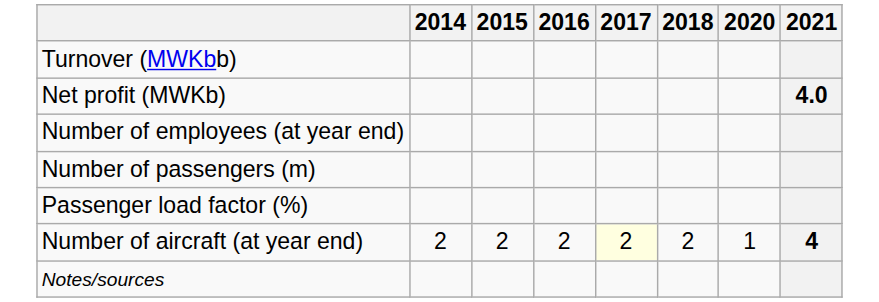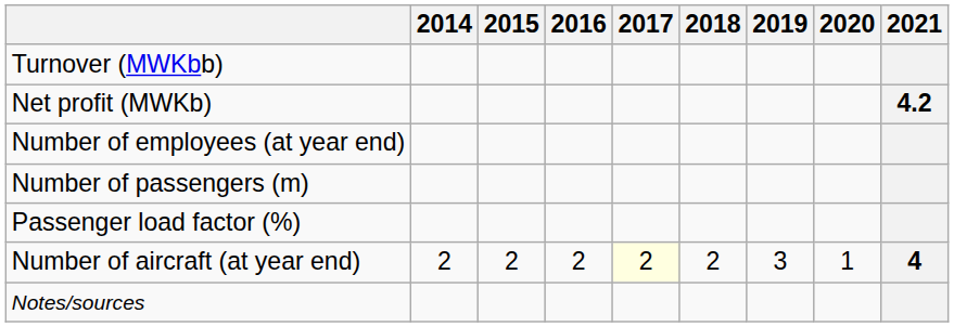+ column: 2019 | 3
Net profit (MWKb) | 2021: 4.0 -> 4.2
